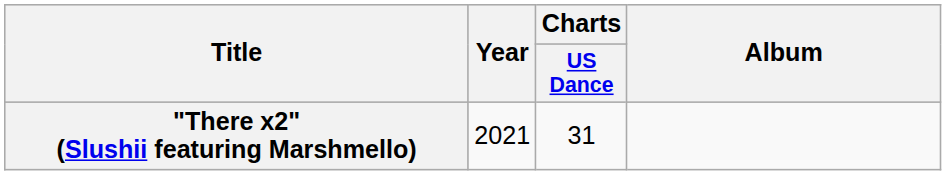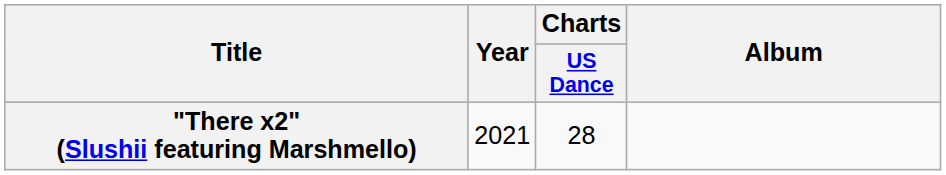"There x2" (Slushii featuring Marshmello) | Charts / US Dance: 31 -> 28
